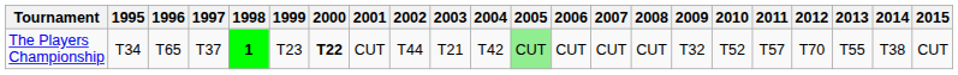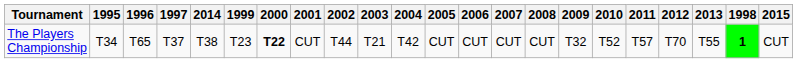columns swapped: 1998 <-> 2014
The Players Championship | 2005: lightgreen background -> no background
